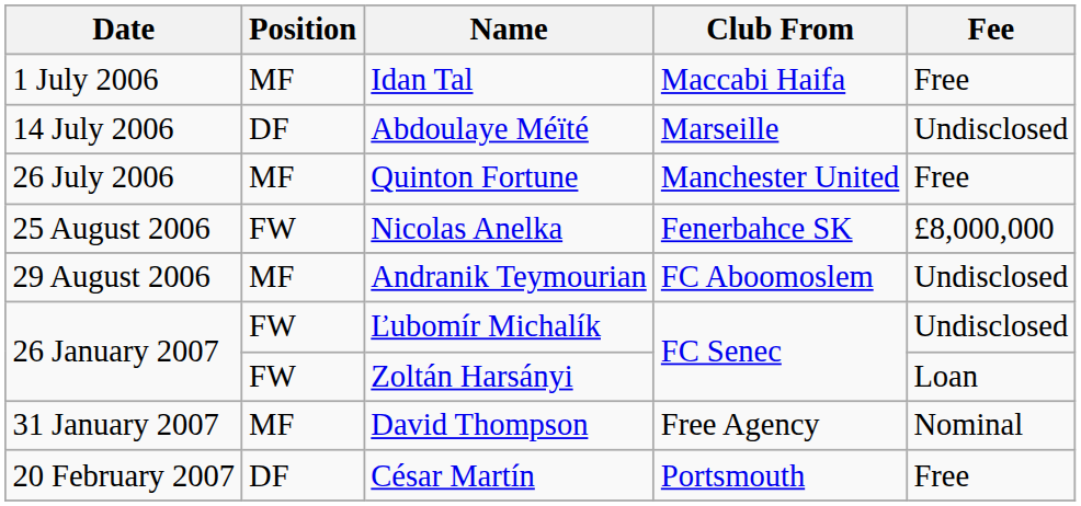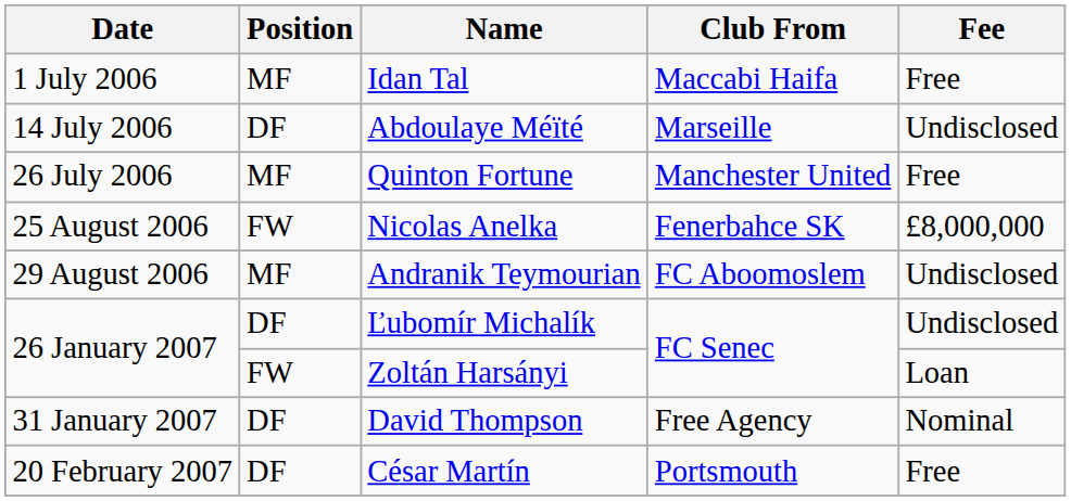Ľubomír Michalík | Position: FW -> DF
David Thompson | Position: MF -> DF
